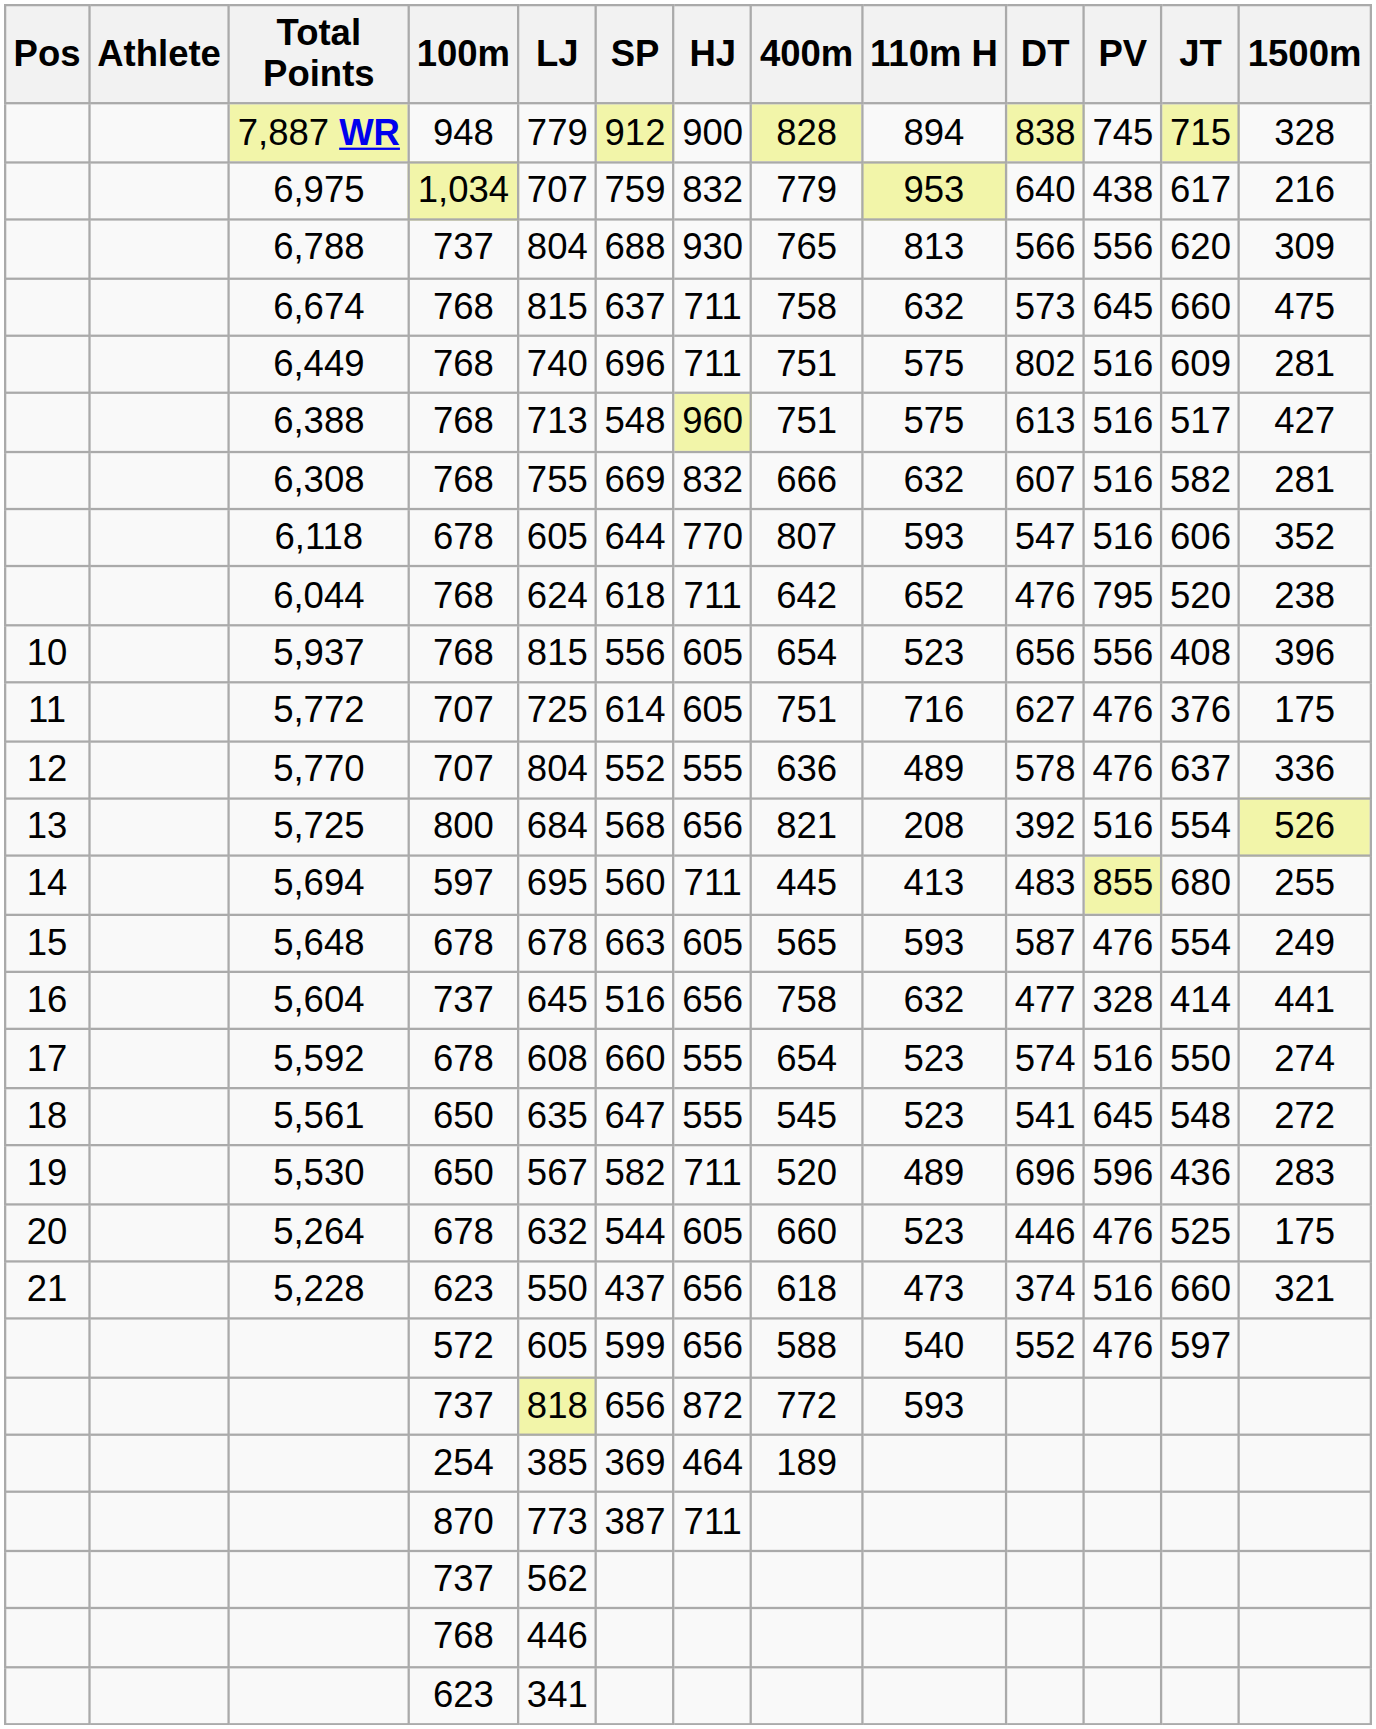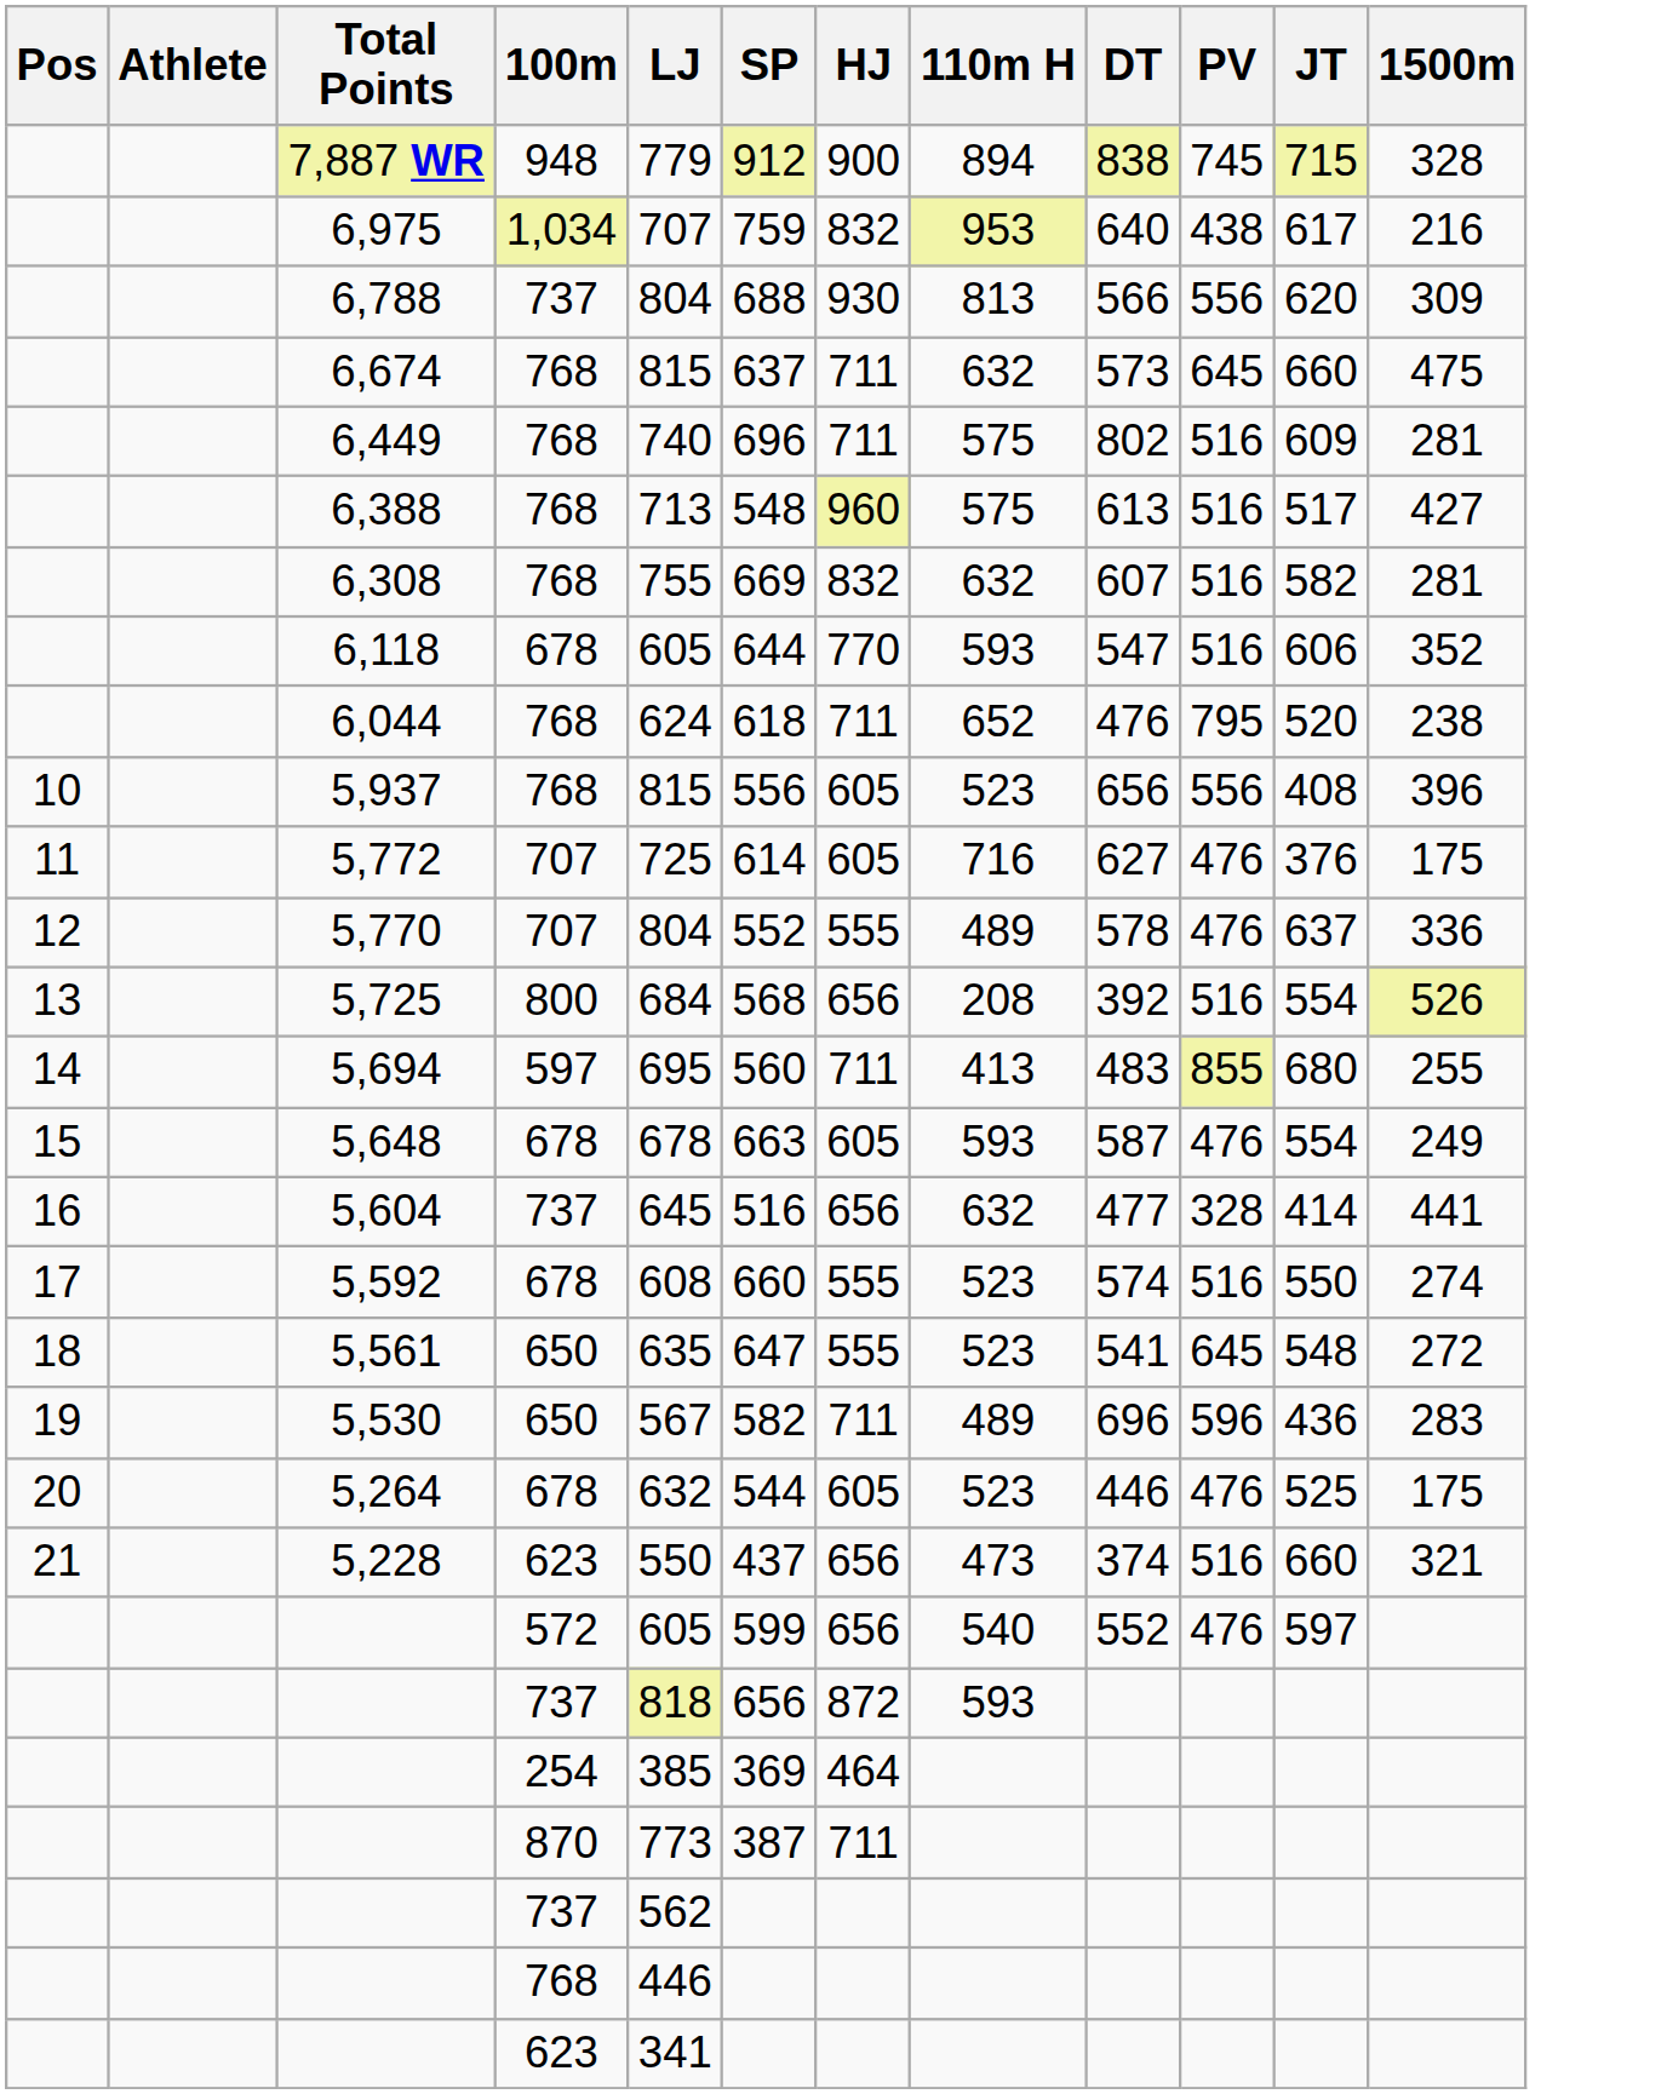- column: 400m | 828 | 779 | 765 | 758 | 751 | 751 | 666 | 807 | 642 | 654 | 751 | 636 | 821 | 445 | 565 | 758 | 654 | 545 | 520 | 660 | 618 | 588 | 772 | 189
